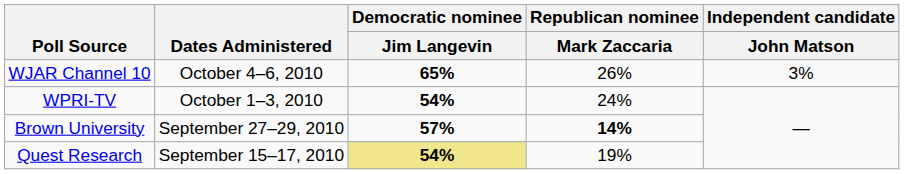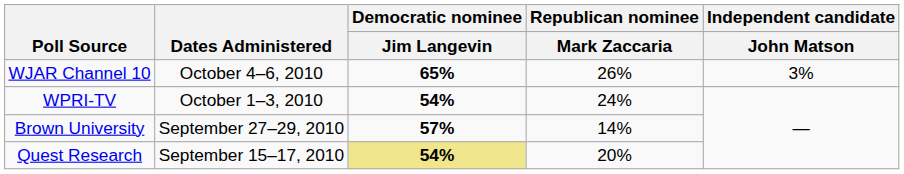Brown University | Republican nominee / Mark Zaccaria: bold -> normal
Quest Research | Republican nominee / Mark Zaccaria: 19% -> 20%
